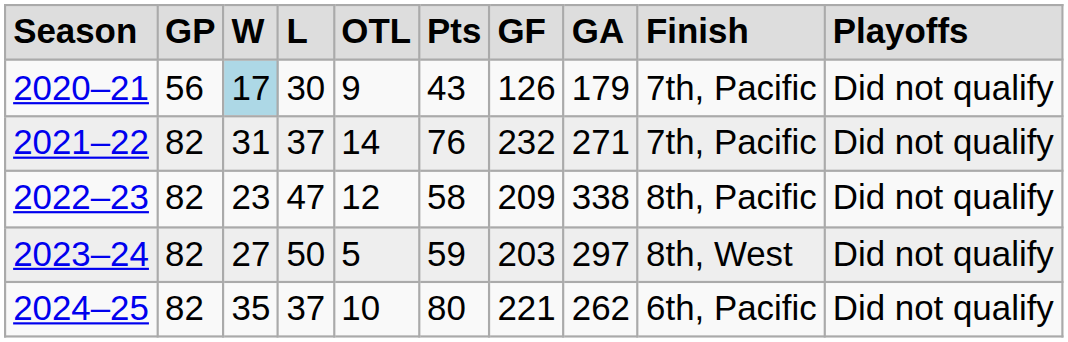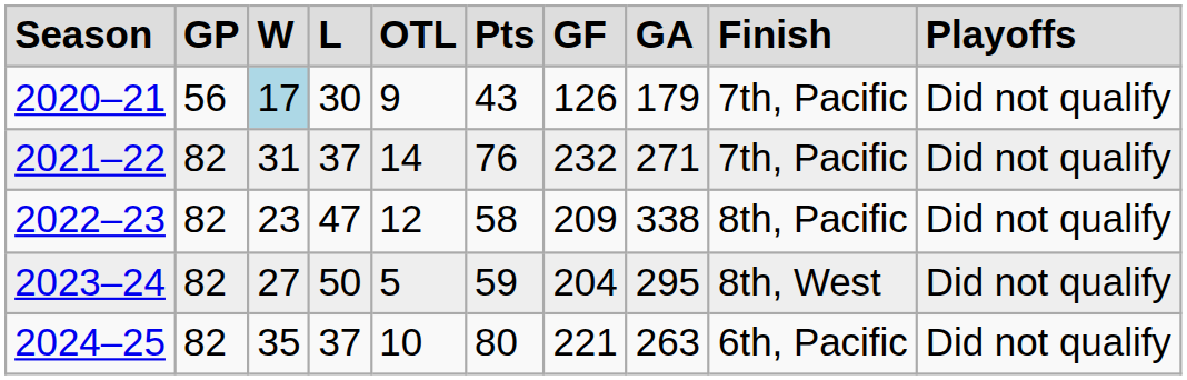2023–24 | column 7: 203 -> 204
2023–24 | column 8: 297 -> 295
2024–25 | column 8: 262 -> 263
